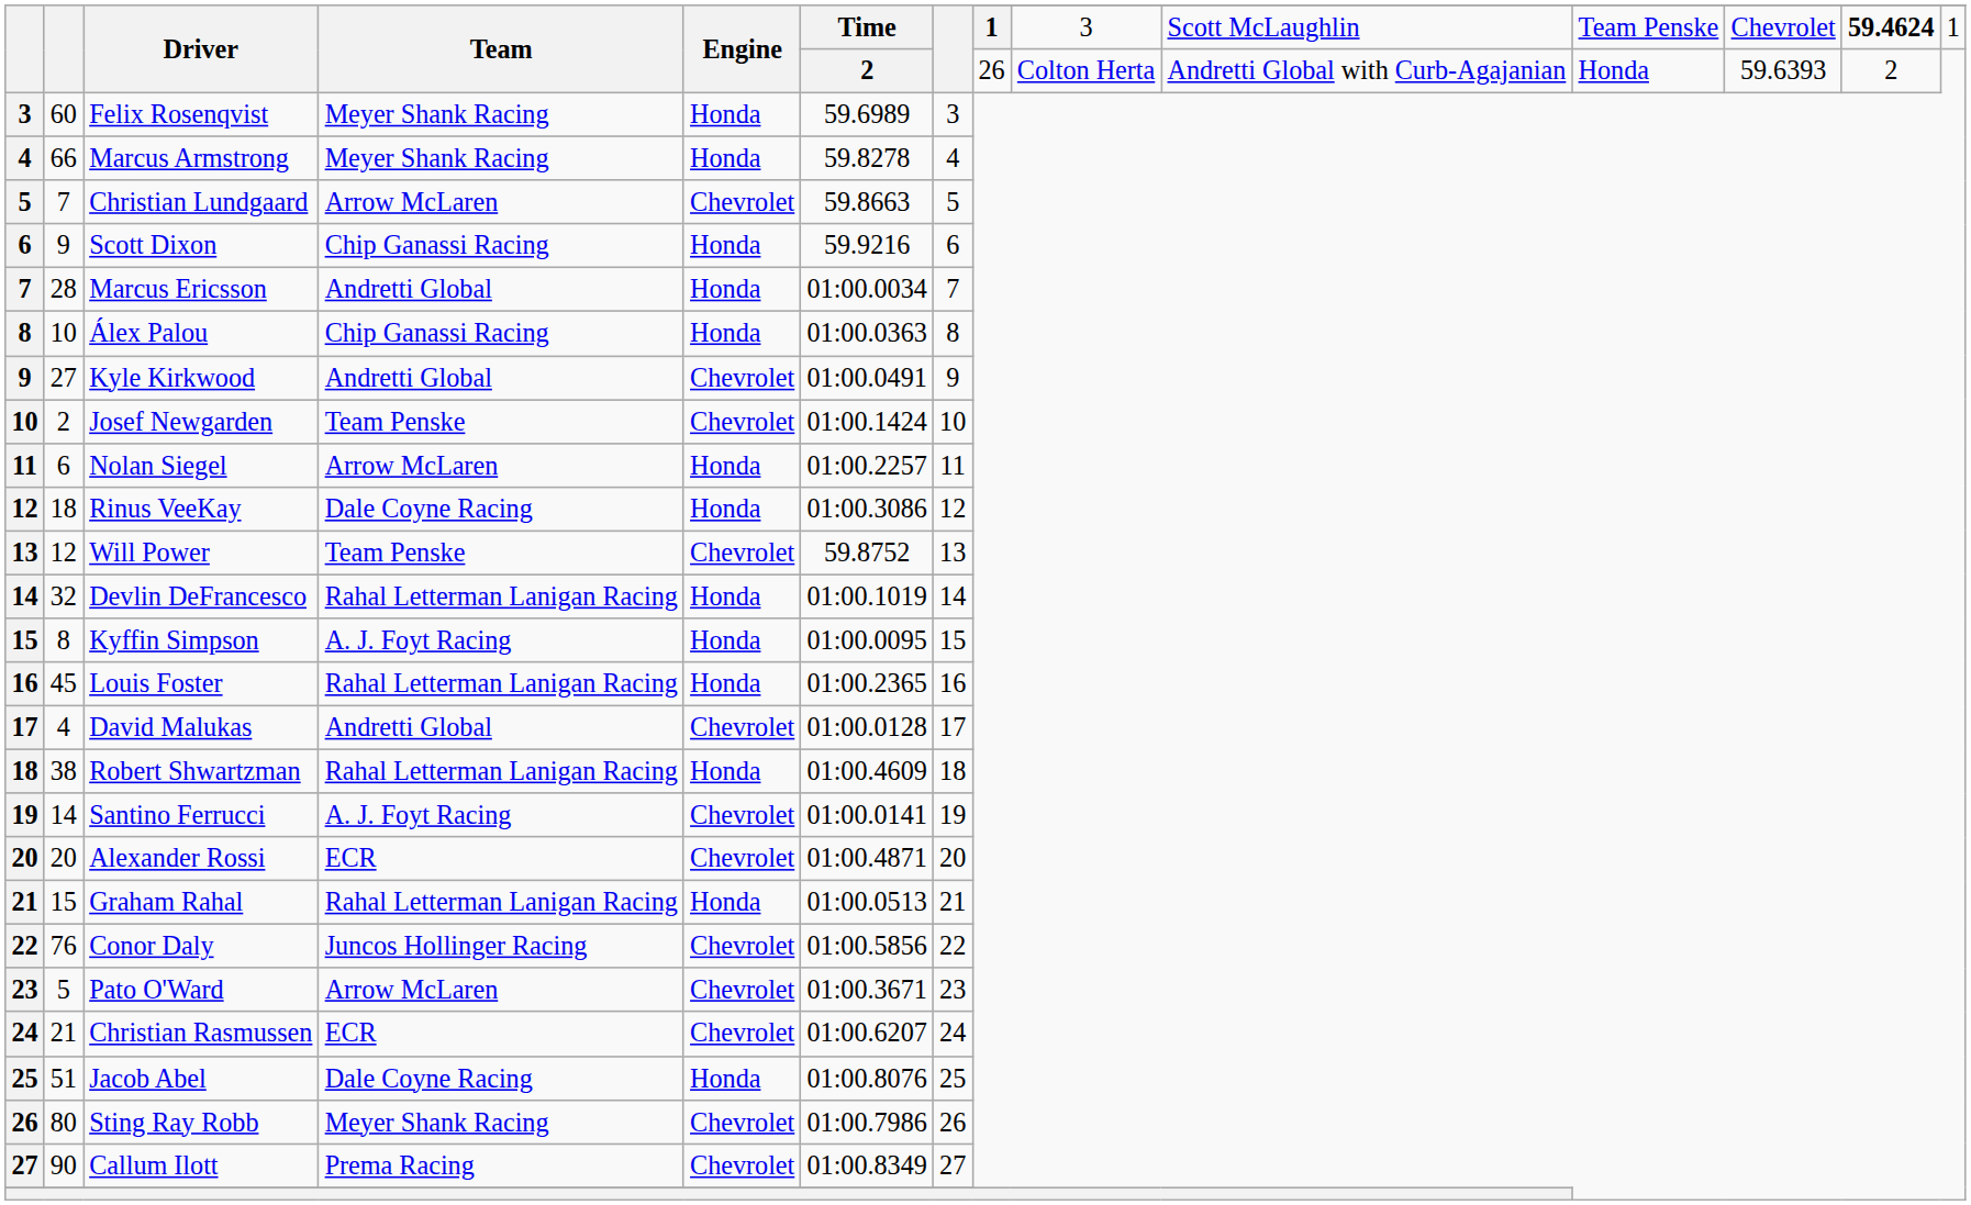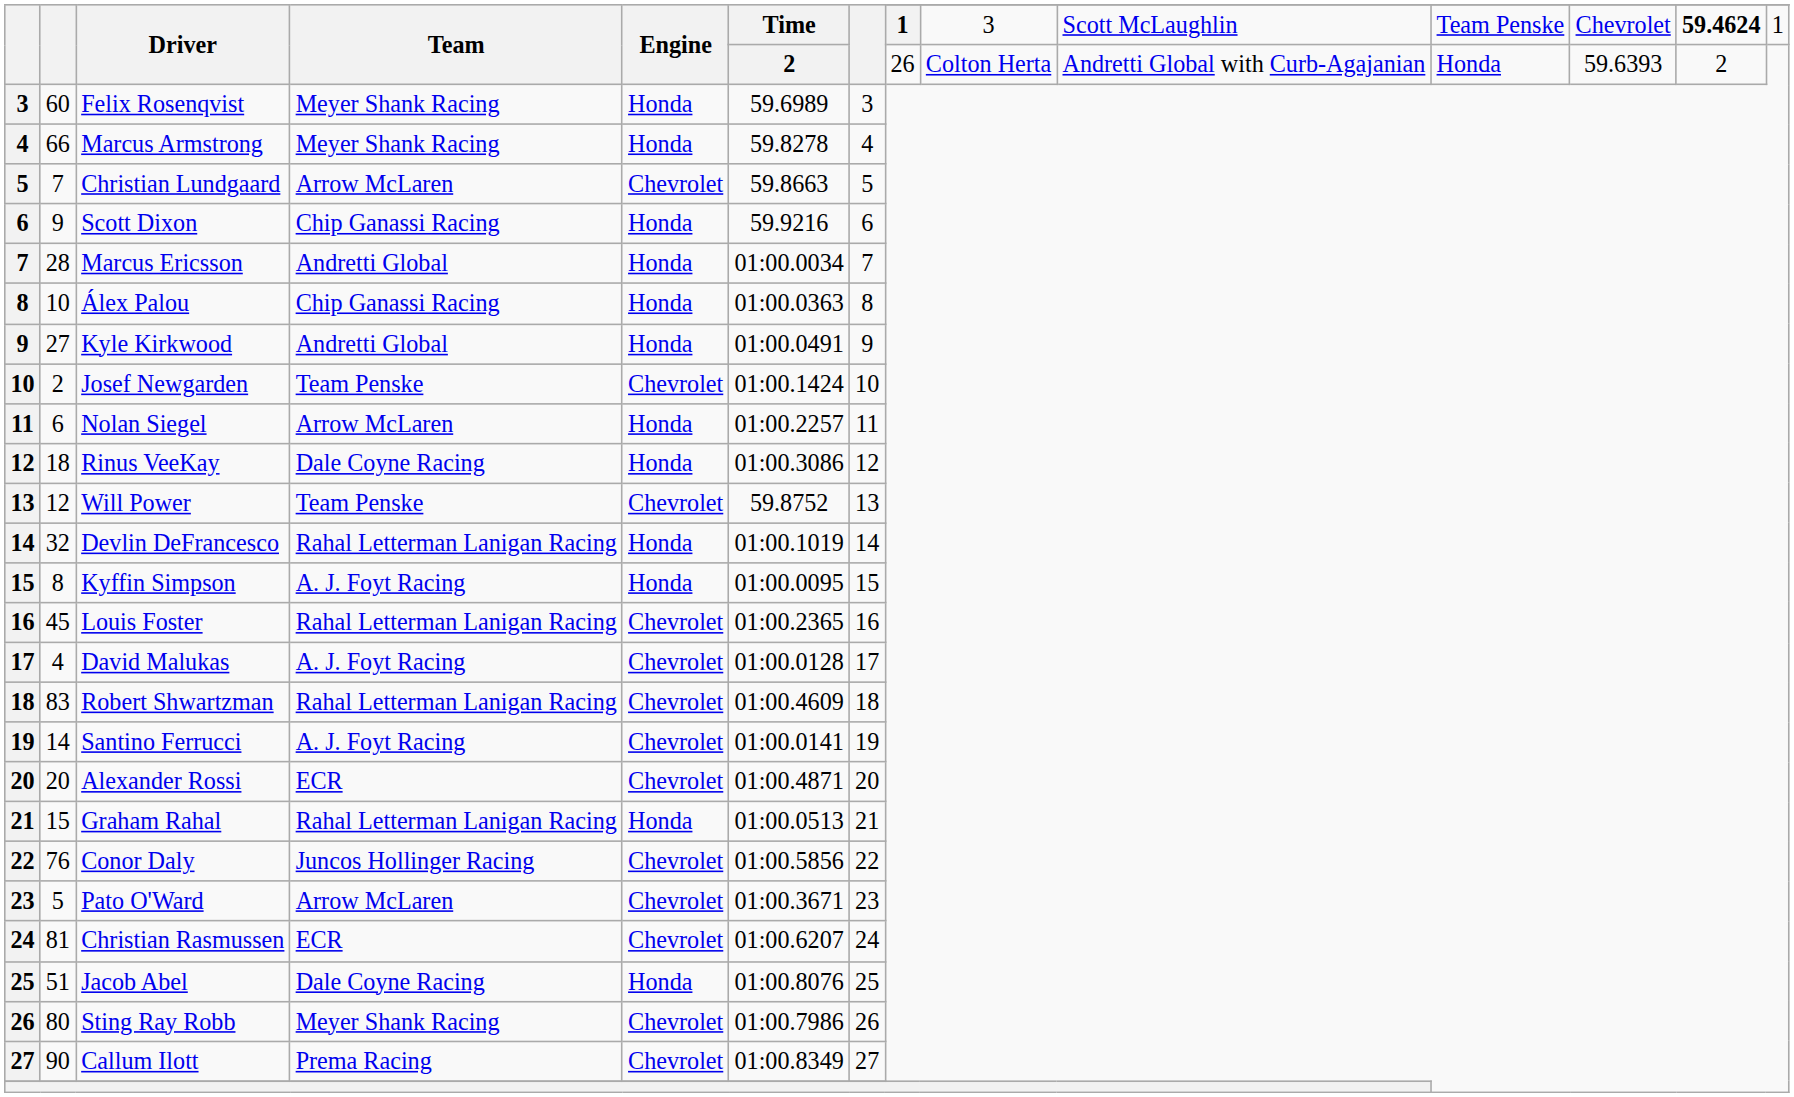Kyle Kirkwood | Engine: Chevrolet -> Honda
Louis Foster | Engine: Honda -> Chevrolet
David Malukas | Team: Andretti Global -> A. J. Foyt Racing
Robert Shwartzman | column 2: 38 -> 83
Robert Shwartzman | Engine: Honda -> Chevrolet
Christian Rasmussen | column 2: 21 -> 81
